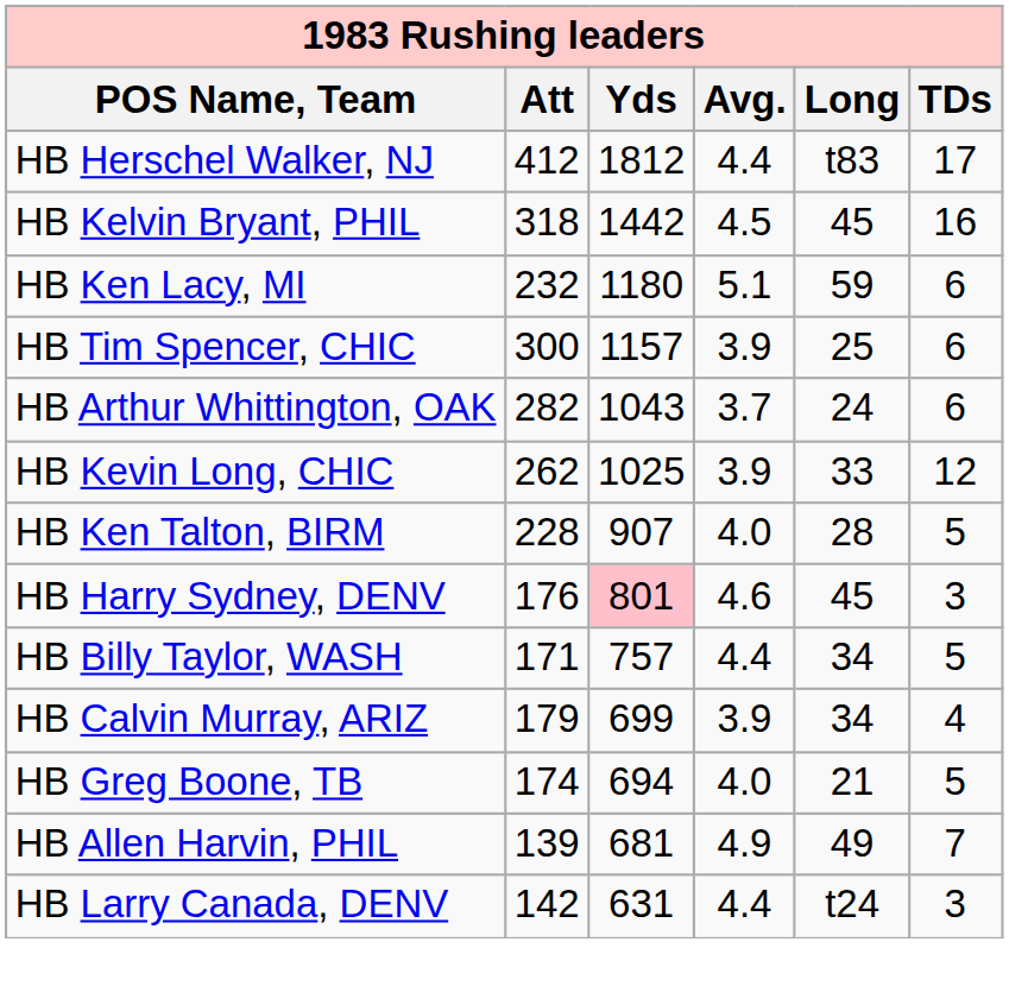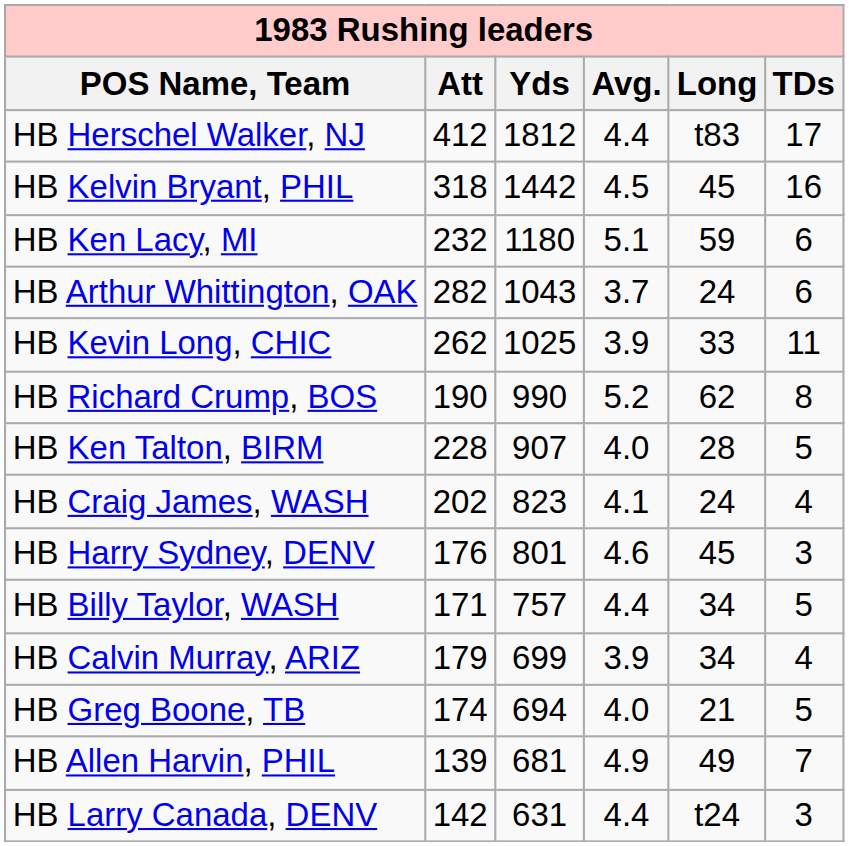- row: HB Tim Spencer, CHIC | 300 | 1157 | 3.9 | 25 | 6
HB Kevin Long, CHIC | TDs: 12 -> 11
+ row: HB Richard Crump, BOS | 190 | 990 | 5.2 | 62 | 8
+ row: HB Craig James, WASH | 202 | 823 | 4.1 | 24 | 4
HB Harry Sydney, DENV | Yds: pink background -> no background
